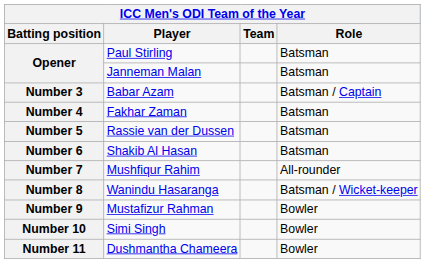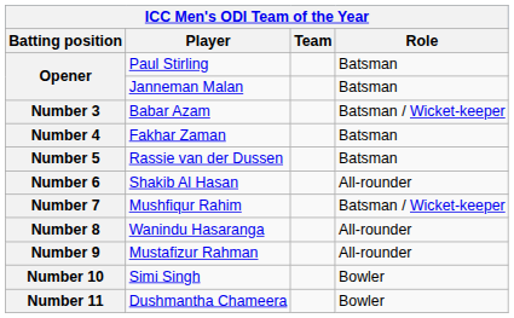Number 3 | Role: Batsman / Captain -> Batsman / Wicket-keeper
Number 6 | Role: Batsman -> All-rounder
Number 7 | Role: All-rounder -> Batsman / Wicket-keeper
Number 8 | Role: Batsman / Wicket-keeper -> All-rounder
Number 9 | Role: Bowler -> All-rounder
